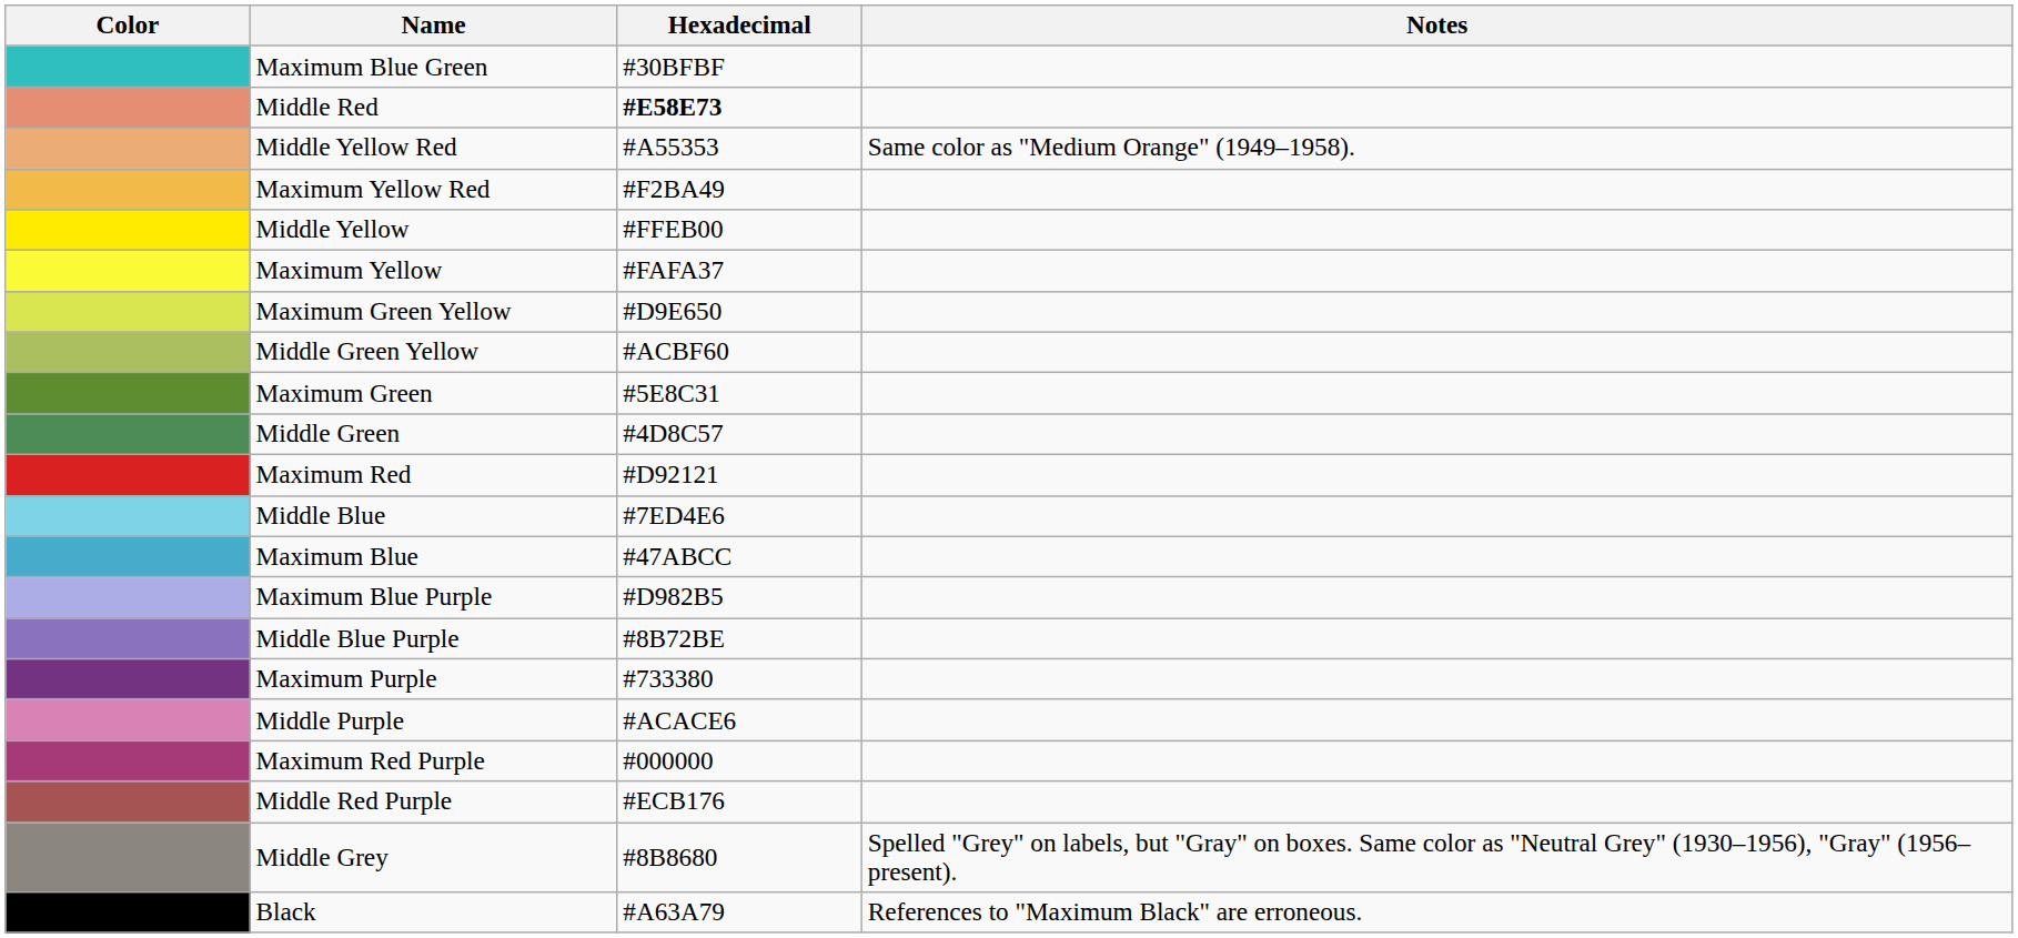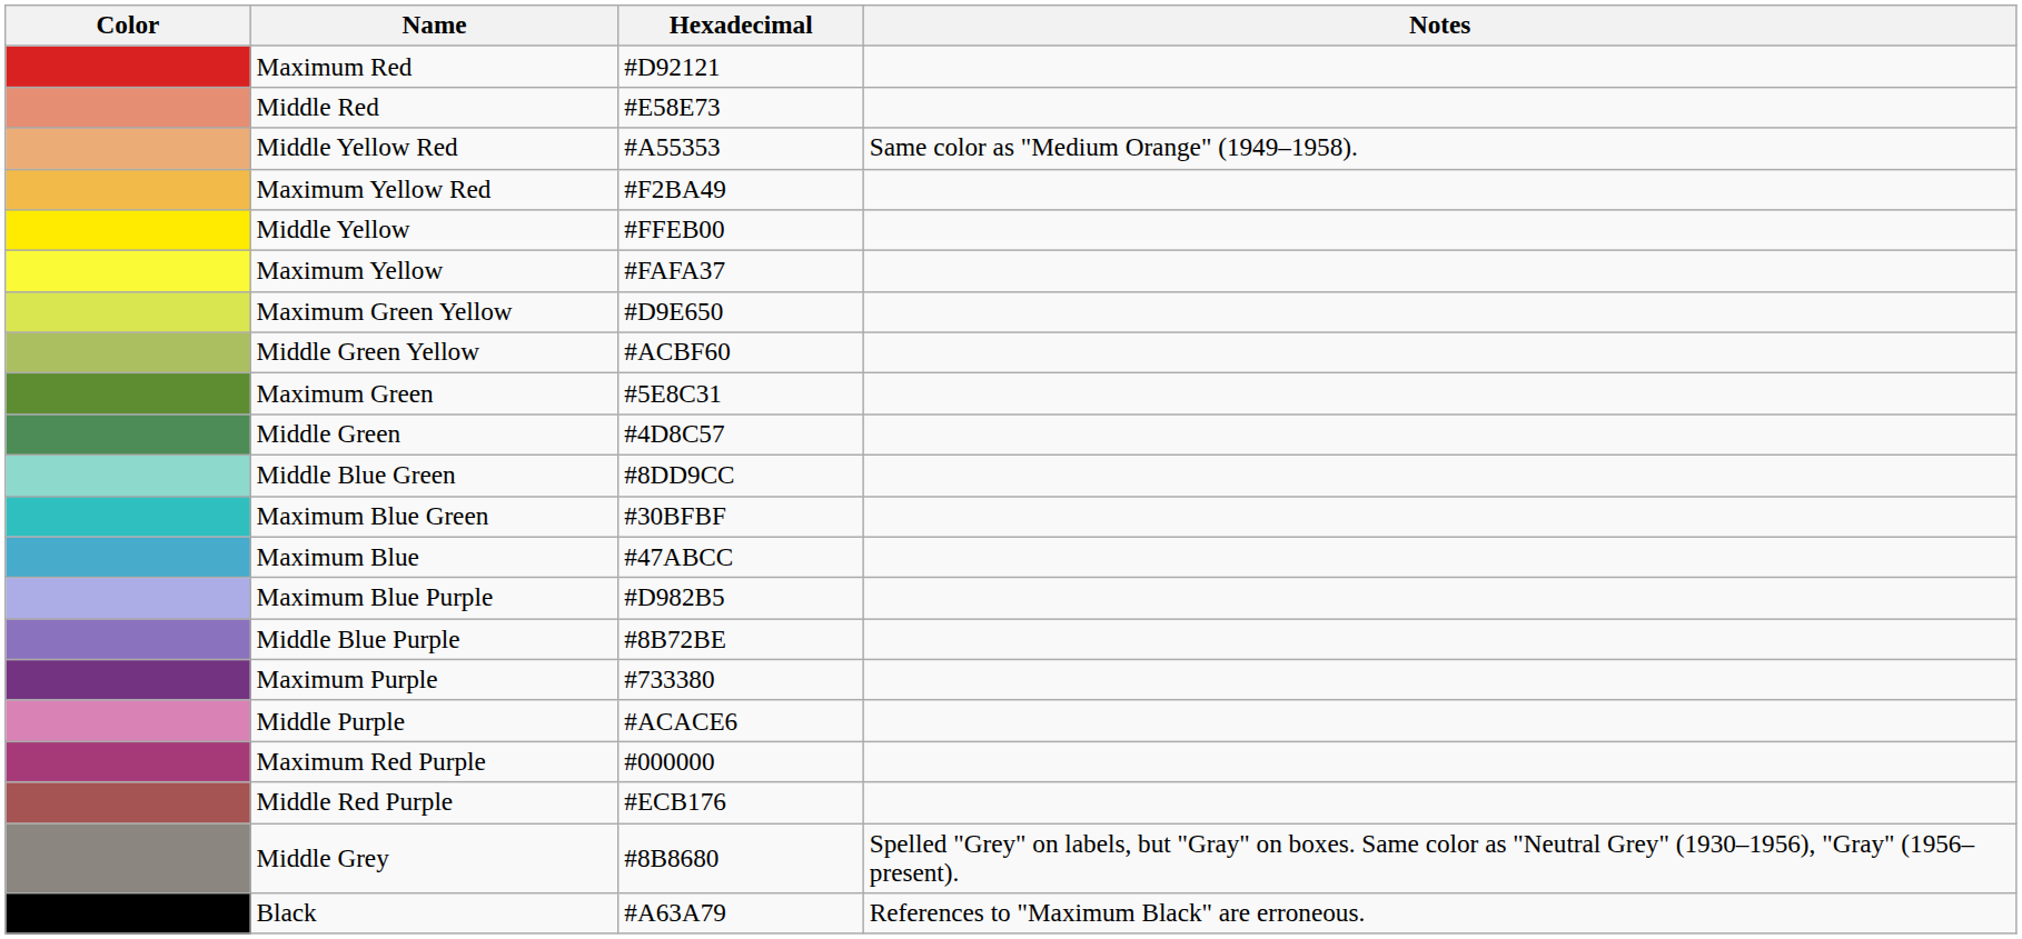rows swapped: Maximum Red <-> Maximum Blue Green
Middle Red | Hexadecimal: bold -> normal
+ row: Middle Blue Green | #8DD9CC
- row: Middle Blue | #7ED4E6
